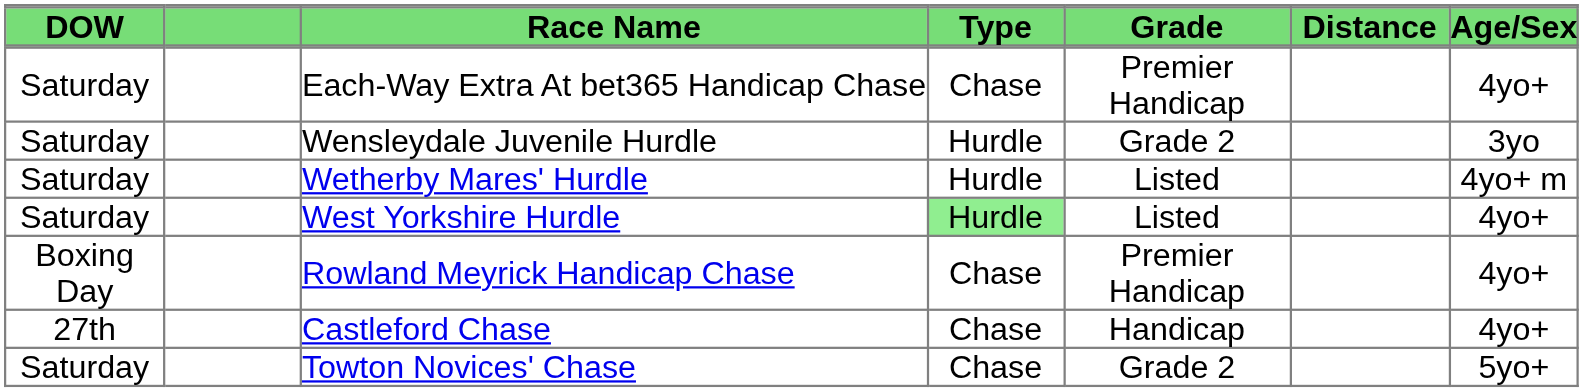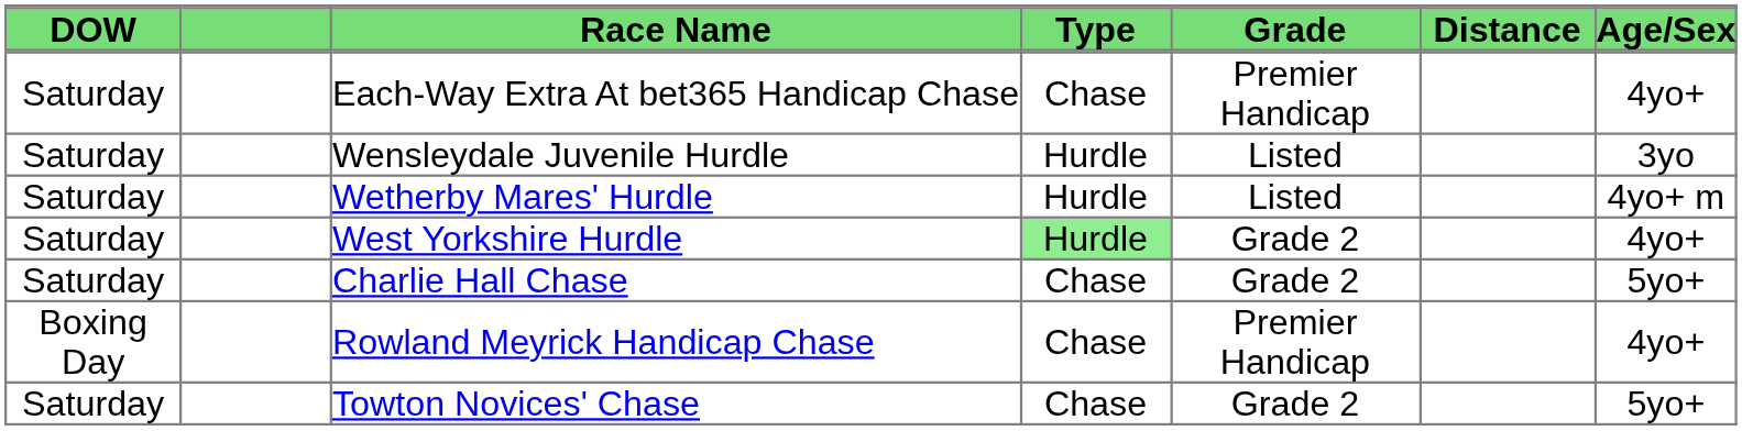Wensleydale Juvenile Hurdle | Grade: Grade 2 -> Listed
West Yorkshire Hurdle | Grade: Listed -> Grade 2
+ row: Saturday | Charlie Hall Chase | Chase | Grade 2 | 5yo+
- row: 27th | Castleford Chase | Chase | Handicap | 4yo+
